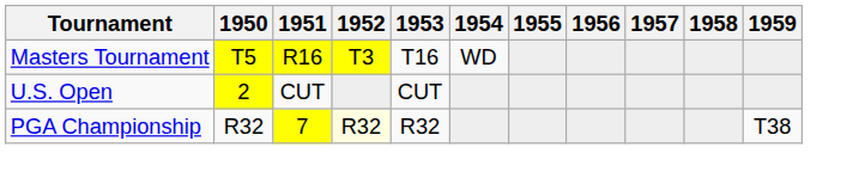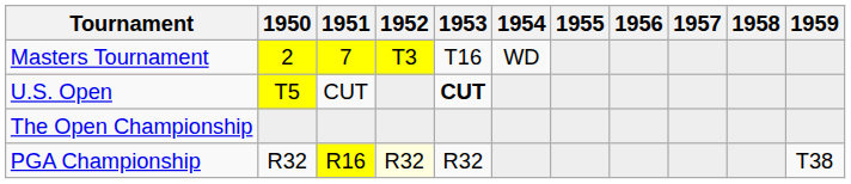Masters Tournament | 1950: T5 -> 2
Masters Tournament | 1951: R16 -> 7
U.S. Open | 1950: 2 -> T5
U.S. Open | 1953: normal -> bold
+ row: The Open Championship
PGA Championship | 1951: 7 -> R16
